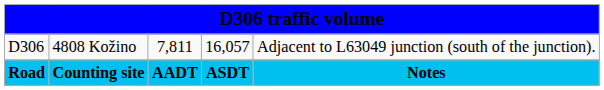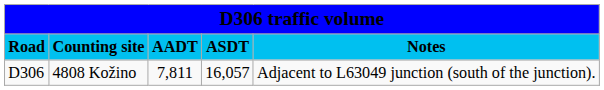rows swapped: Road <-> D306
